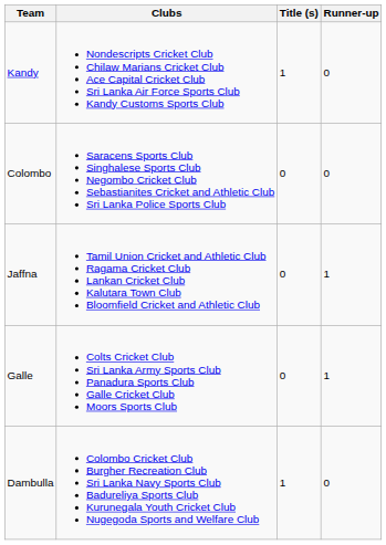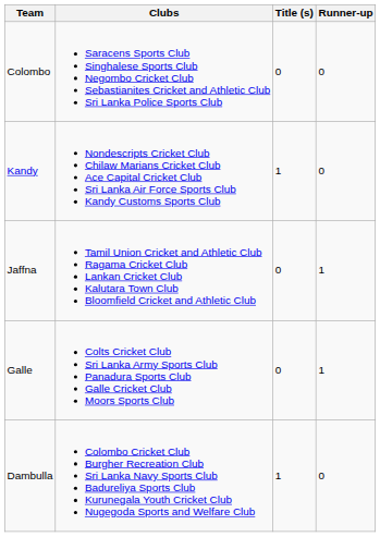rows swapped: Kandy <-> Colombo
